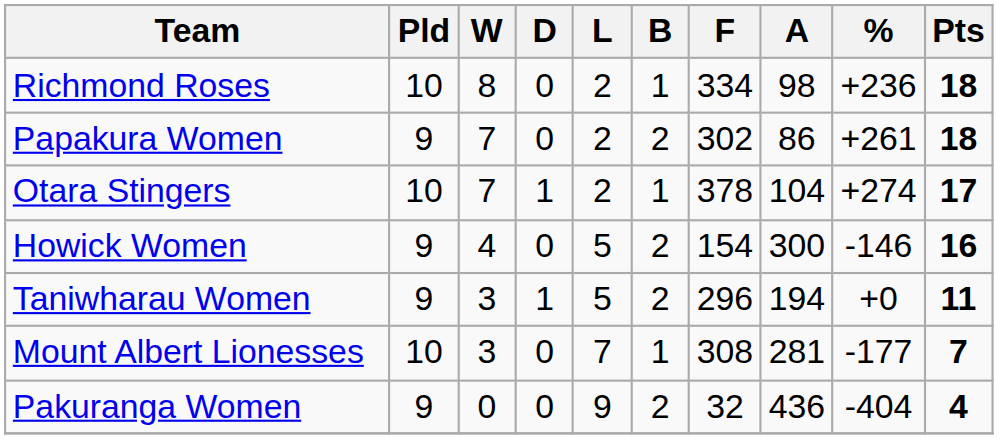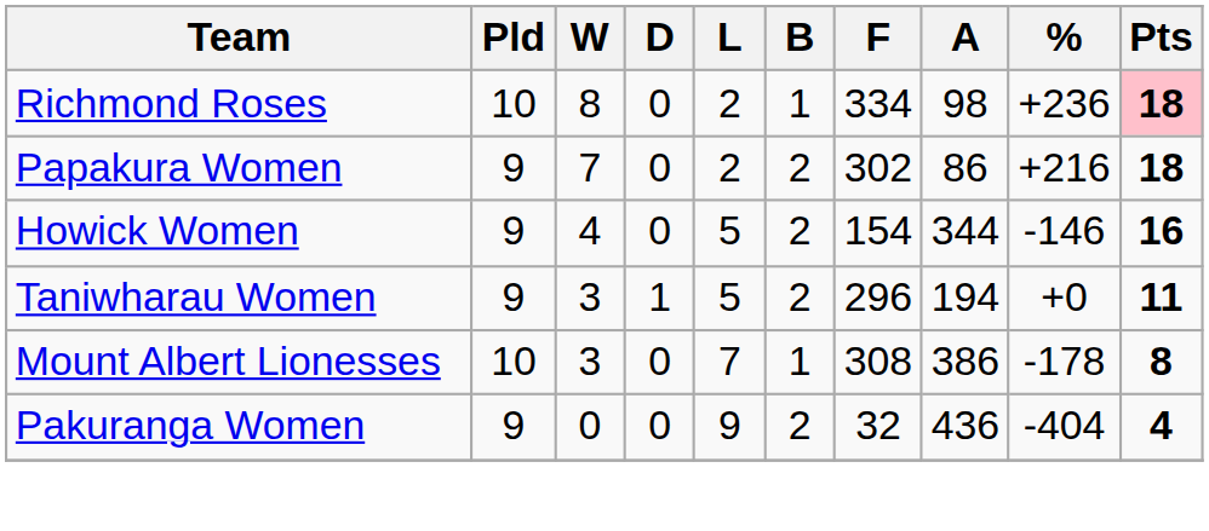Richmond Roses | Pts: no background -> pink background
Papakura Women | %: +261 -> +216
- row: Otara Stingers | 10 | 7 | 1 | 2 | 1 | 378 | 104 | +274 | 17
Howick Women | A: 300 -> 344
Mount Albert Lionesses | A: 281 -> 386
Mount Albert Lionesses | %: -177 -> -178
Mount Albert Lionesses | Pts: 7 -> 8
